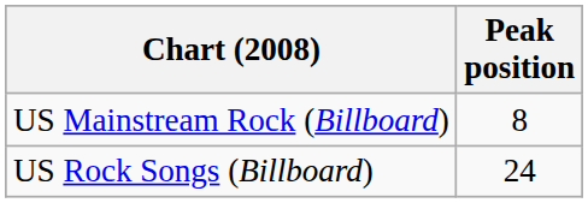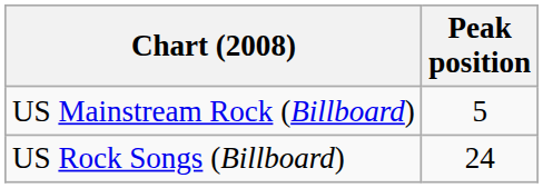US Mainstream Rock (Billboard) | Peak position: 8 -> 5
